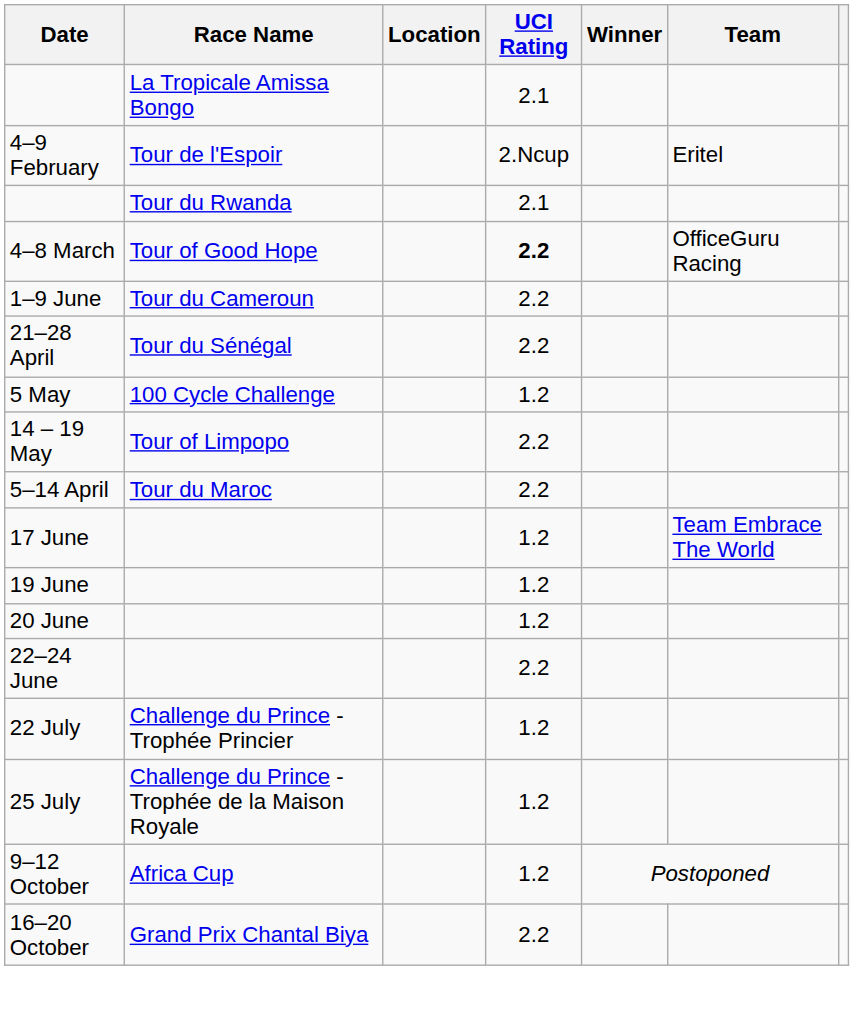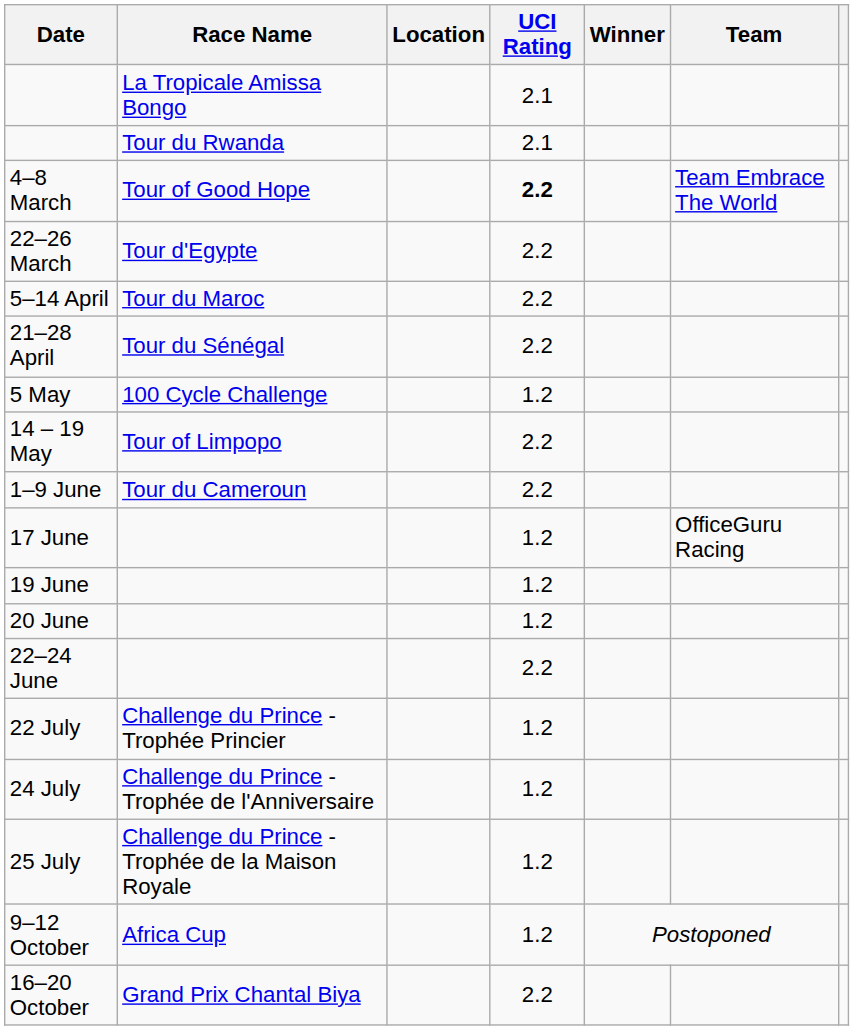- row: 4–9 February | Tour de l'Espoir | 2.Ncup | Eritel
4–8 March | Team: OfficeGuru Racing -> Team Embrace The World
+ row: 22–26 March | Tour d'Egypte | 2.2
rows swapped: 5–14 April <-> 1–9 June
17 June | Team: Team Embrace The World -> OfficeGuru Racing
+ row: 24 July | Challenge du Prince - Trophée de l'Anniversaire | 1.2
